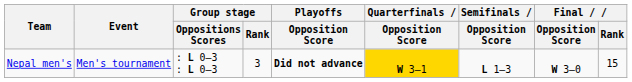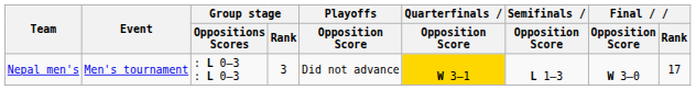Nepal men's | Playoffs / Opposition Score: bold -> normal
Nepal men's | Final / Rank: 15 -> 17
